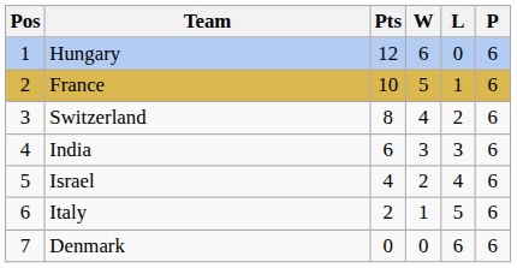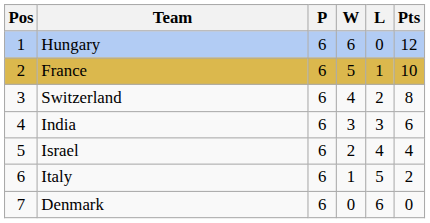columns swapped: P <-> Pts
